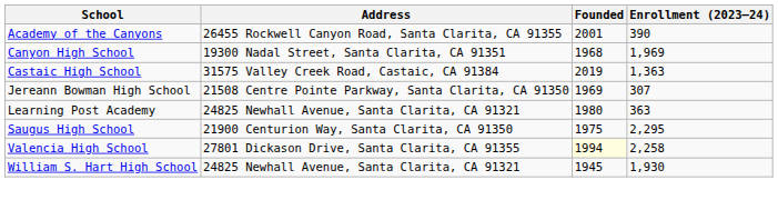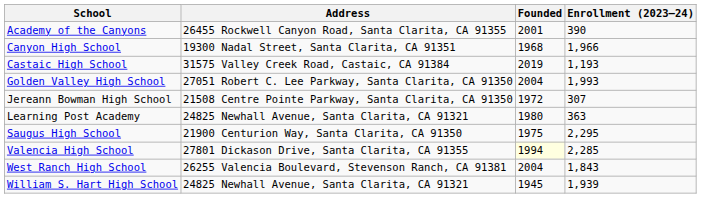Canyon High School | Enrollment (2023–24): 1,969 -> 1,966
Castaic High School | Enrollment (2023–24): 1,363 -> 1,193
+ row: Golden Valley High School | 27051 Robert C. Lee Parkway, Santa Clarita, CA 91350 | 2004 | 1,993
Jereann Bowman High School | Founded: 1969 -> 1972
Valencia High School | Enrollment (2023–24): 2,258 -> 2,285
+ row: West Ranch High School | 26255 Valencia Boulevard, Stevenson Ranch, CA 91381 | 2004 | 1,843
William S. Hart High School | Enrollment (2023–24): 1,930 -> 1,939
